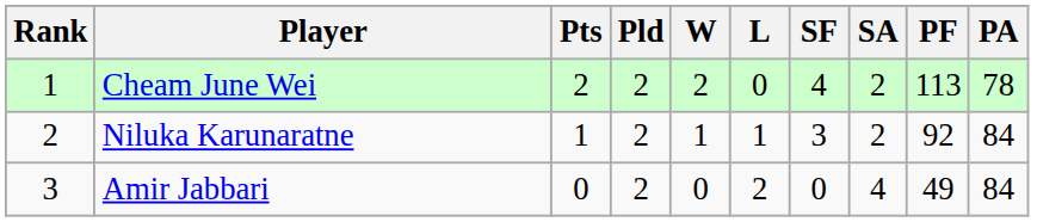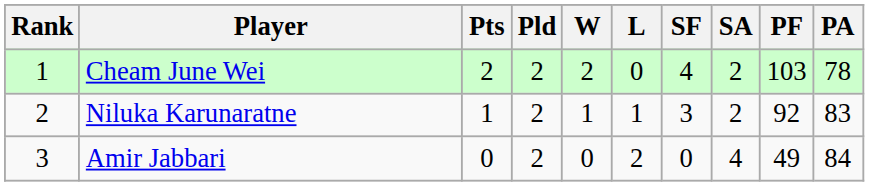Cheam June Wei | PF: 113 -> 103
Niluka Karunaratne | PA: 84 -> 83
